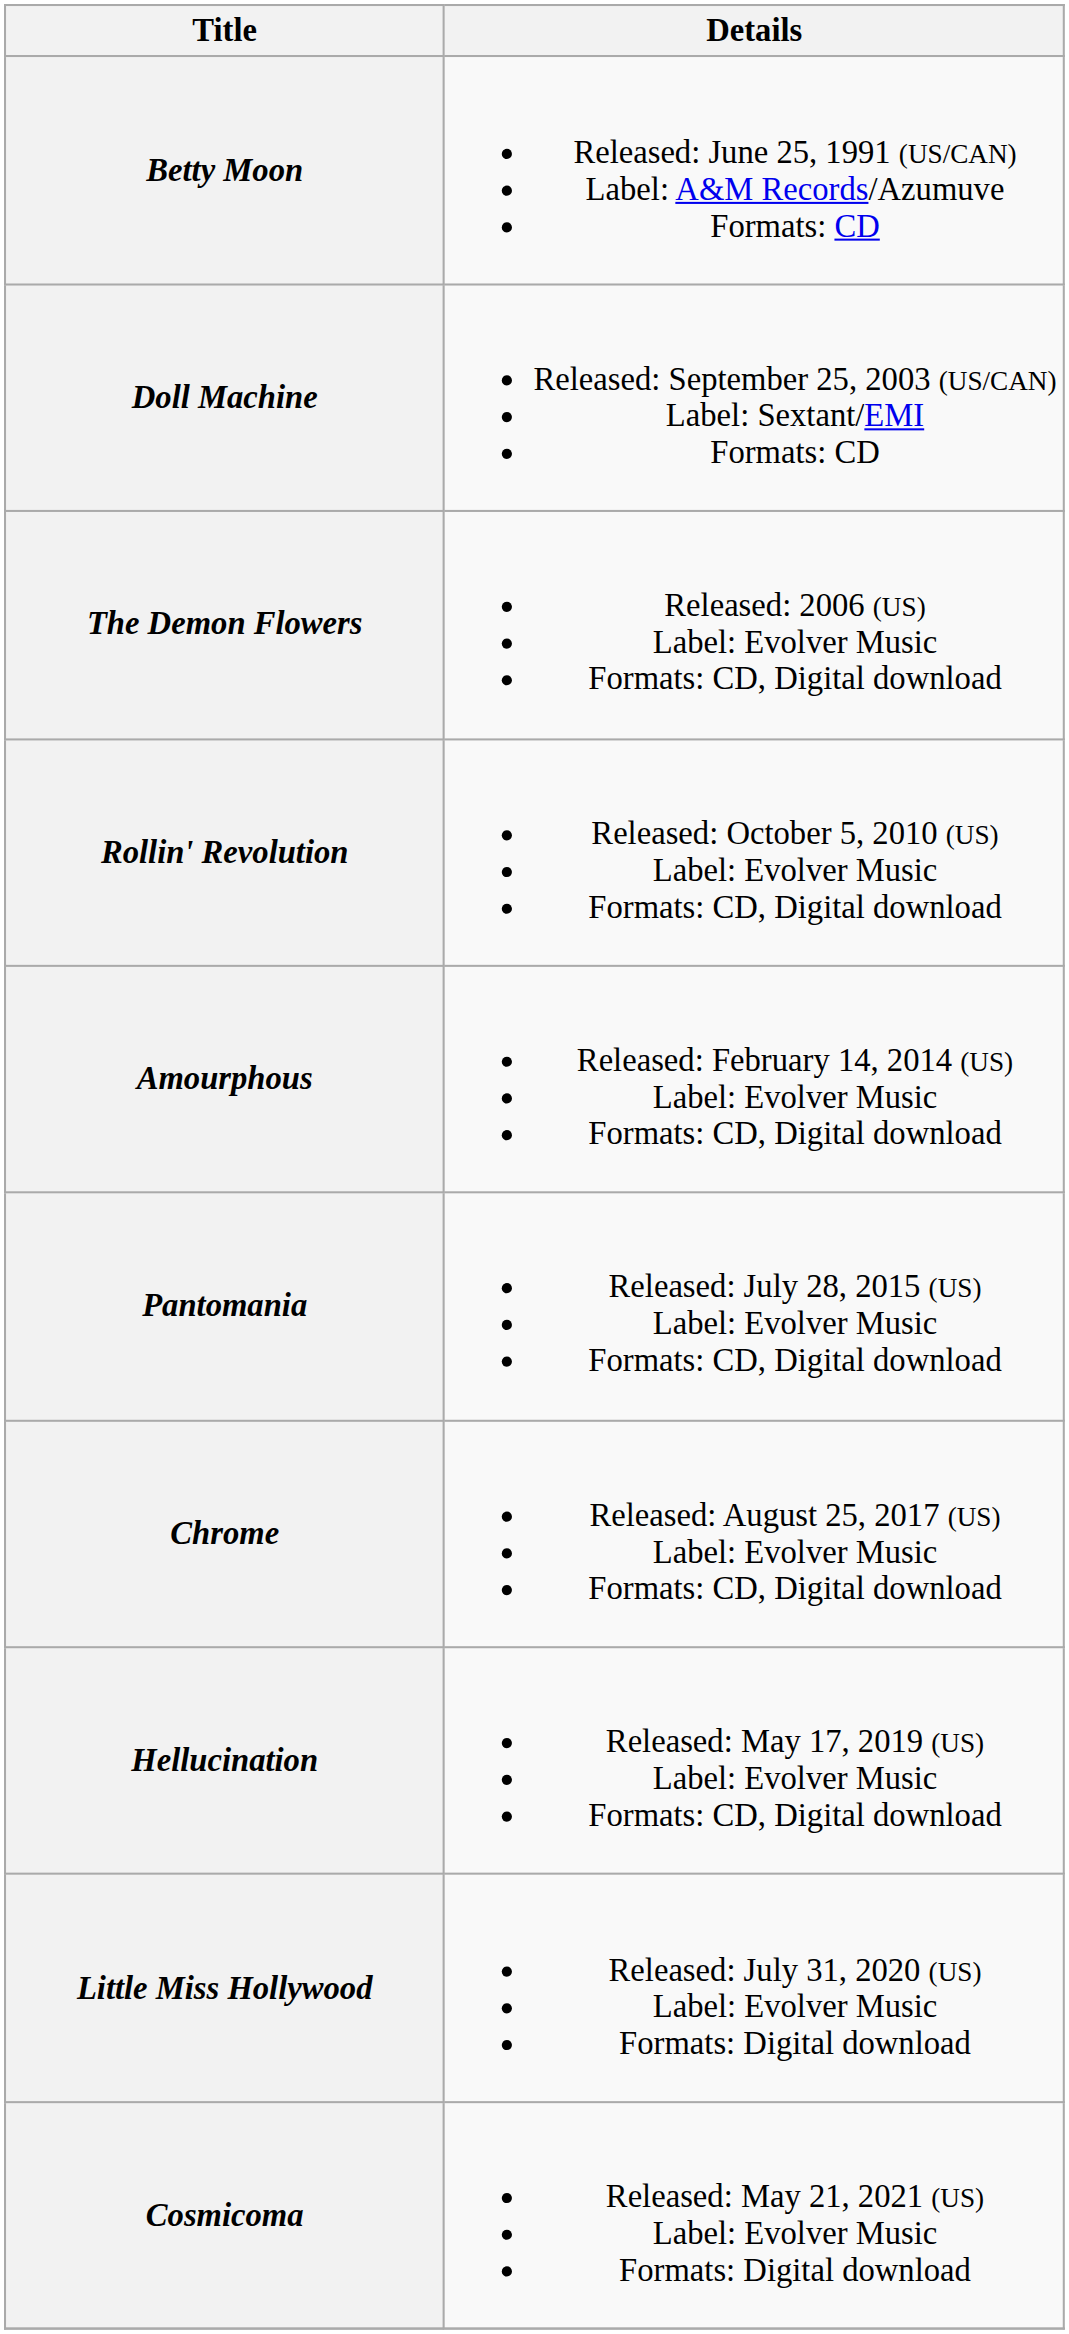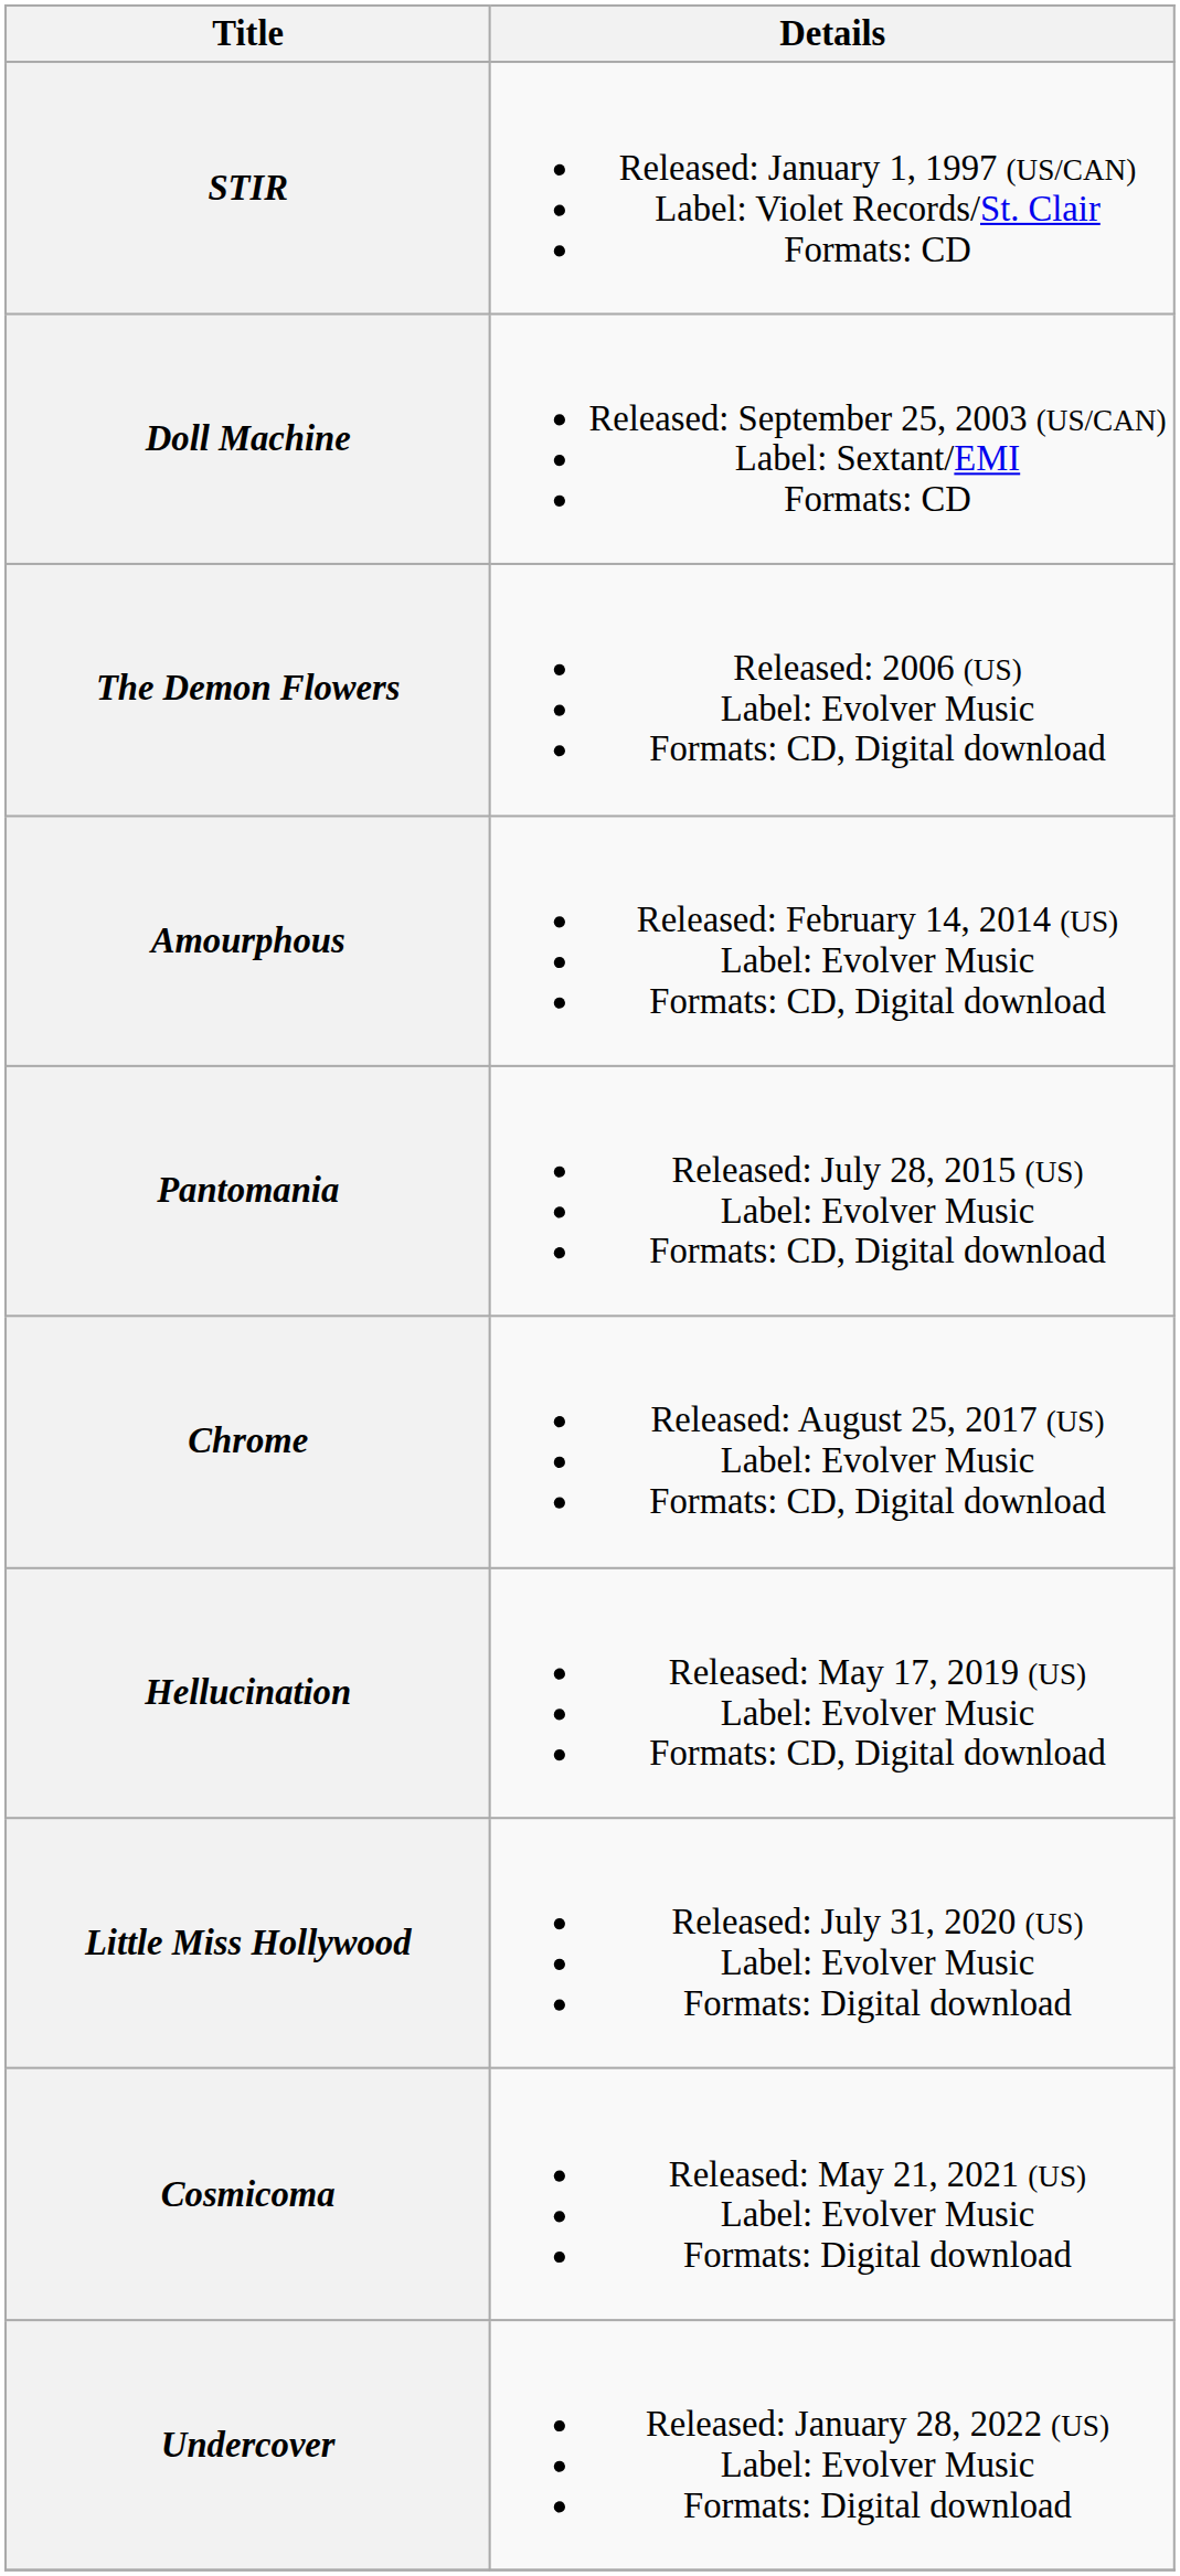- row: Betty Moon | Released: June 25, 1991 (US/CAN) Label: A&M Records/Azumuve Formats: CD
+ row: STIR | Released: January 1, 1997 (US/CAN) Label: Violet Records/St. Clair Formats: CD
- row: Rollin' Revolution | Released: October 5, 2010 (US) Label: Evolver Music Formats: CD, Digital download
+ row: Undercover | Released: January 28, 2022 (US) Label: Evolver Music Formats: Digital download
